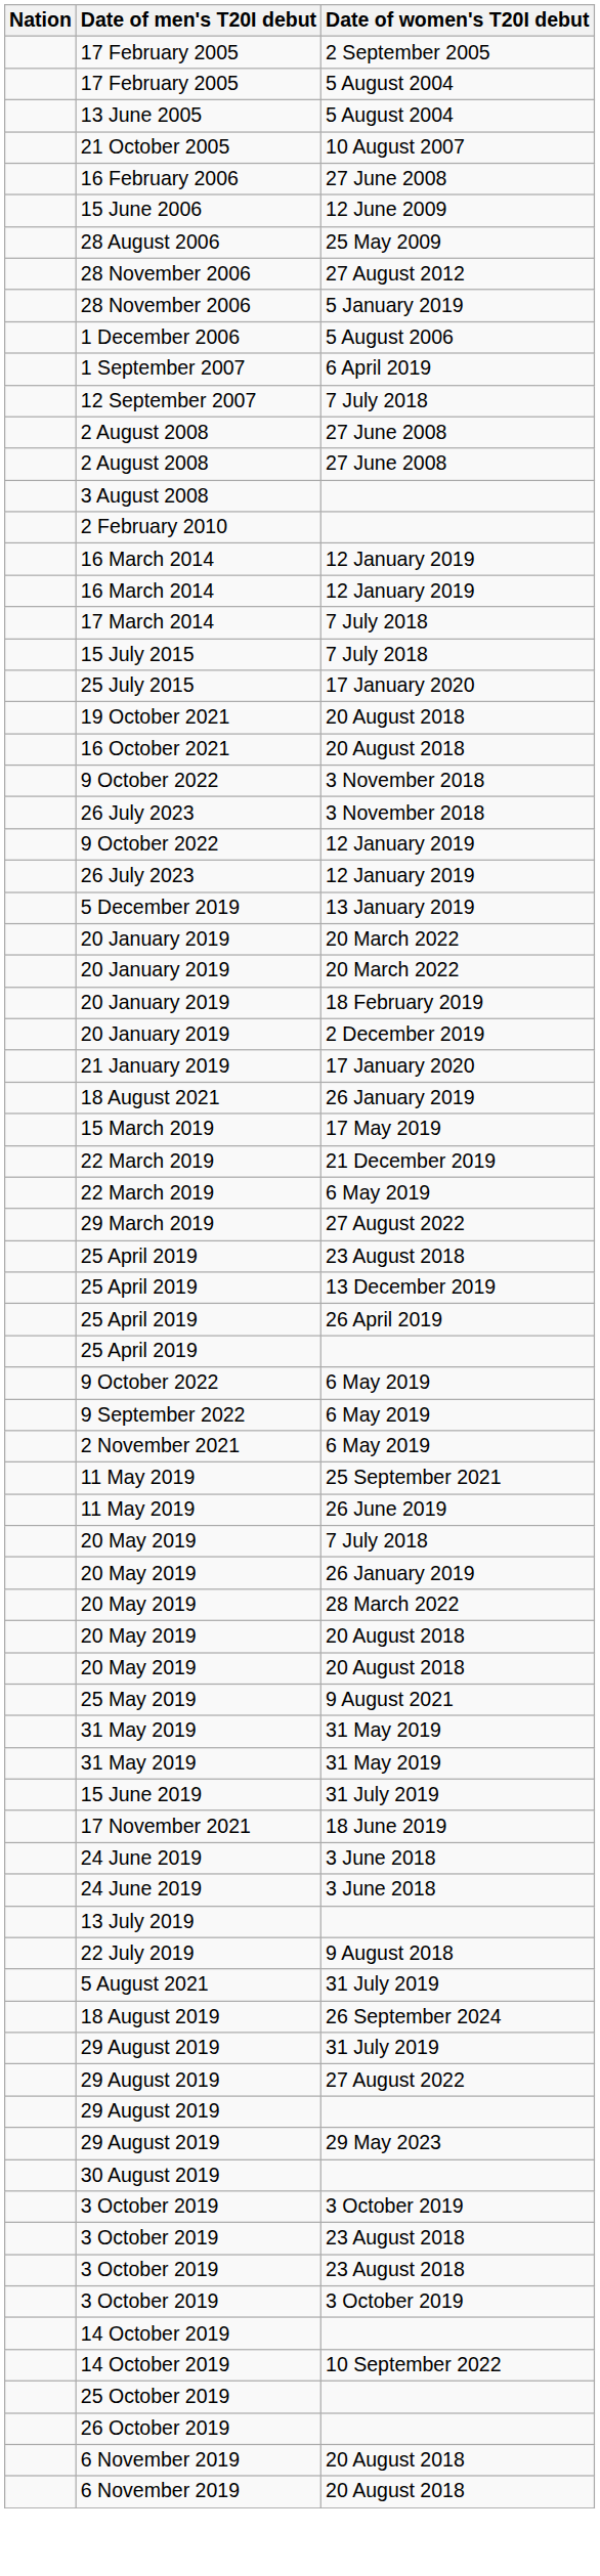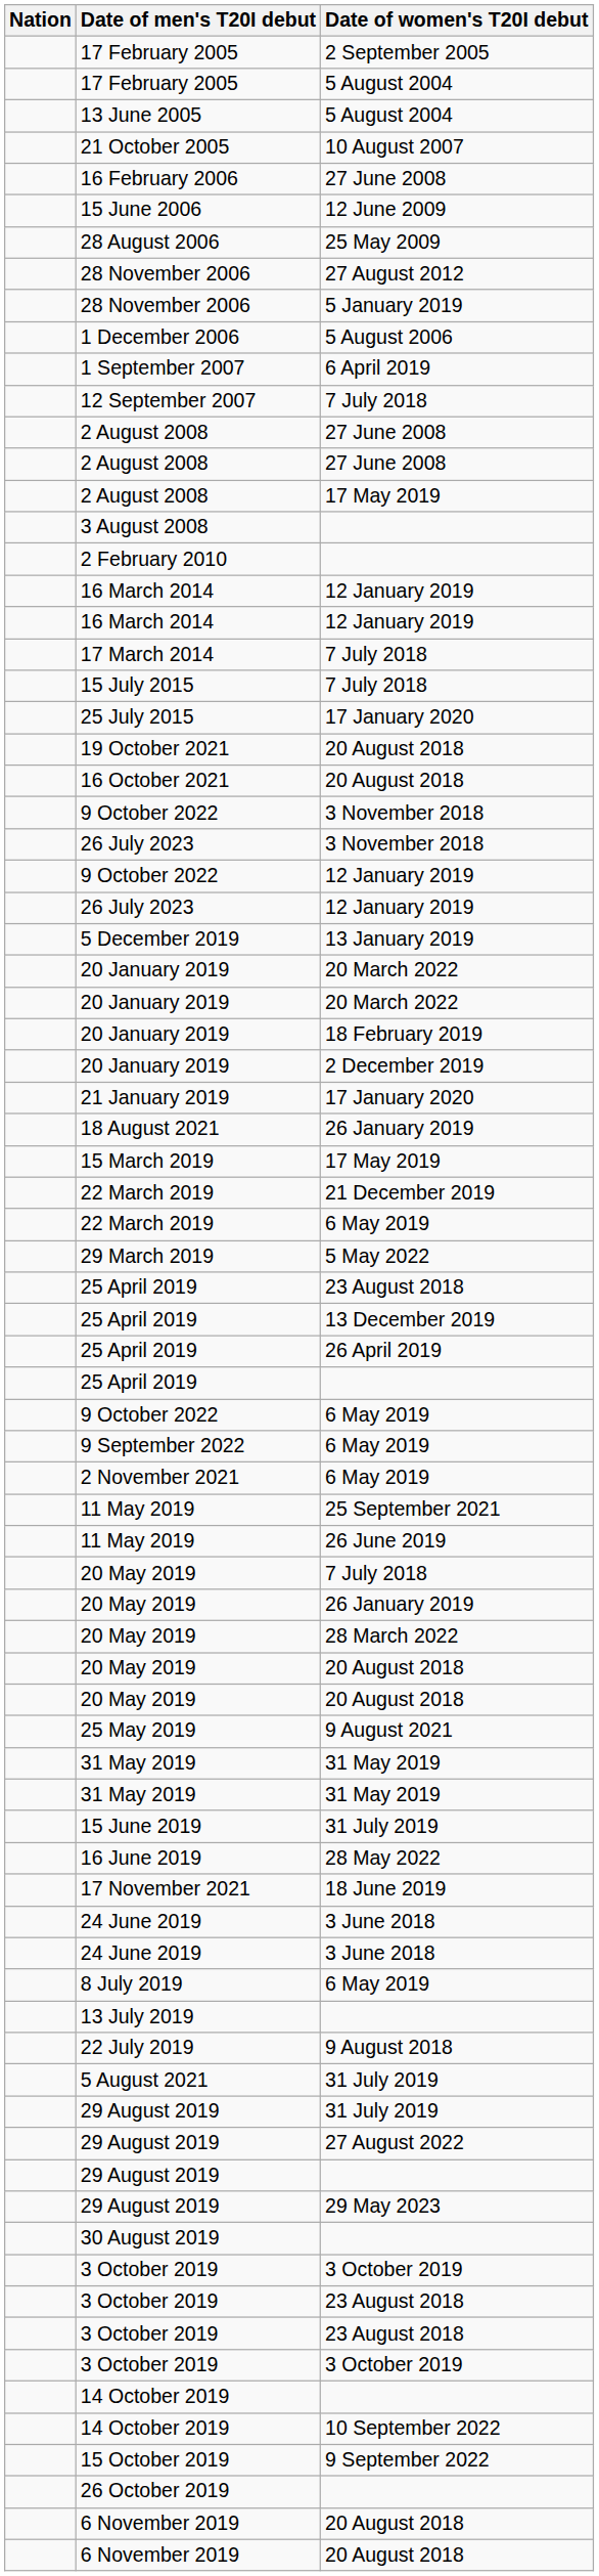+ row: 2 August 2008 | 17 May 2019
+ row: 29 March 2019 | 5 May 2022
- row: 29 March 2019 | 27 August 2022
+ row: 16 June 2019 | 28 May 2022
+ row: 8 July 2019 | 6 May 2019
- row: 18 August 2019 | 26 September 2024
+ row: 15 October 2019 | 9 September 2022
- row: 25 October 2019
